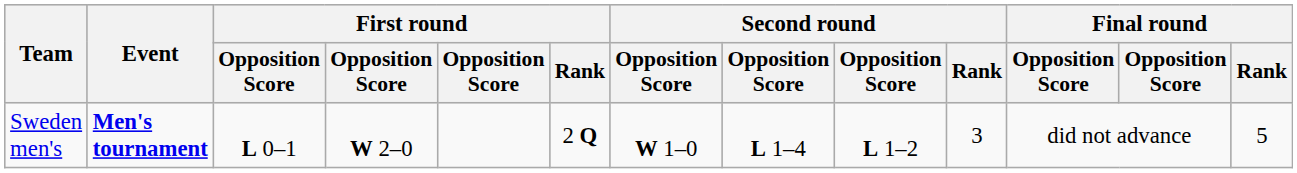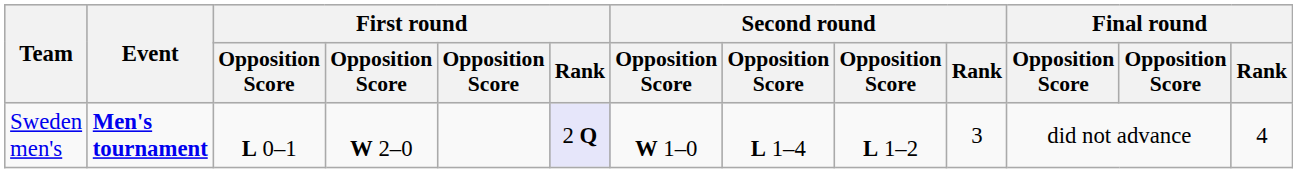Sweden men's | First round / Rank: no background -> lavender background
Sweden men's | Final round / Rank: 5 -> 4
